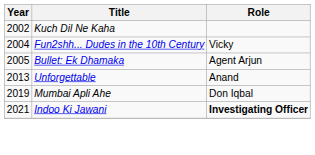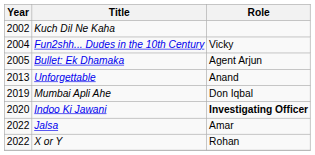Indoo Ki Jawani | Year: 2021 -> 2020
+ row: 2022 | Jalsa | Amar
+ row: 2022 | X or Y | Rohan
